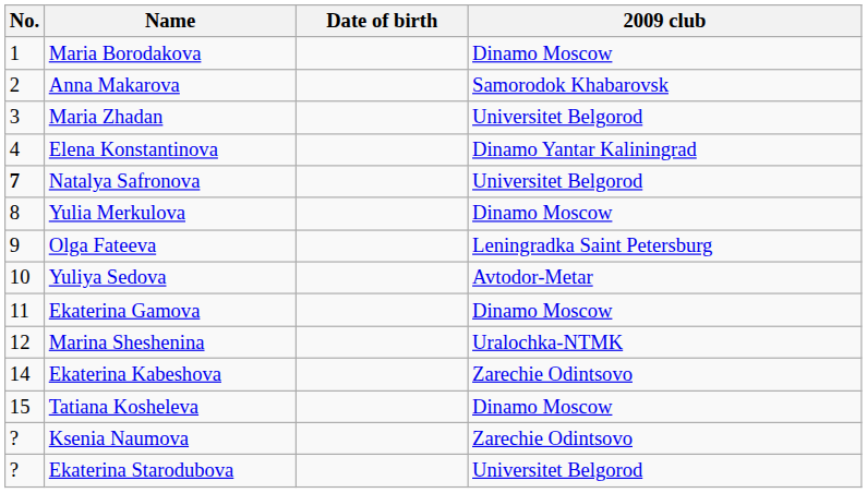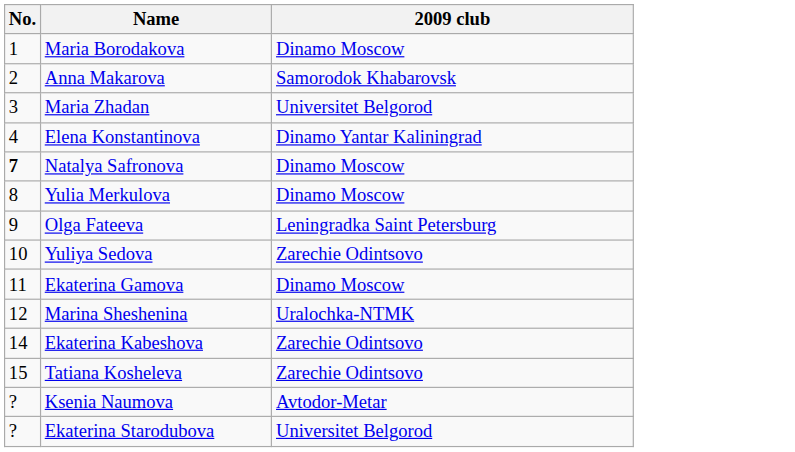- column: Date of birth
Natalya Safronova | 2009 club: Universitet Belgorod -> Dinamo Moscow
Yuliya Sedova | 2009 club: Avtodor-Metar -> Zarechie Odintsovo
Tatiana Kosheleva | 2009 club: Dinamo Moscow -> Zarechie Odintsovo
Ksenia Naumova | 2009 club: Zarechie Odintsovo -> Avtodor-Metar
